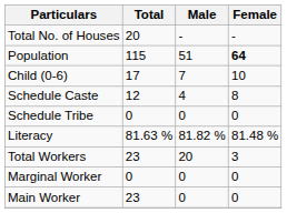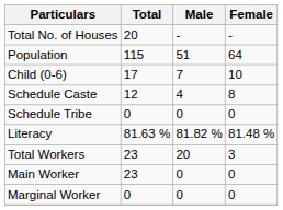Population | Female: bold -> normal
rows swapped: Main Worker <-> Marginal Worker
